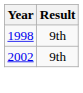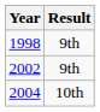+ row: 2004 | 10th
